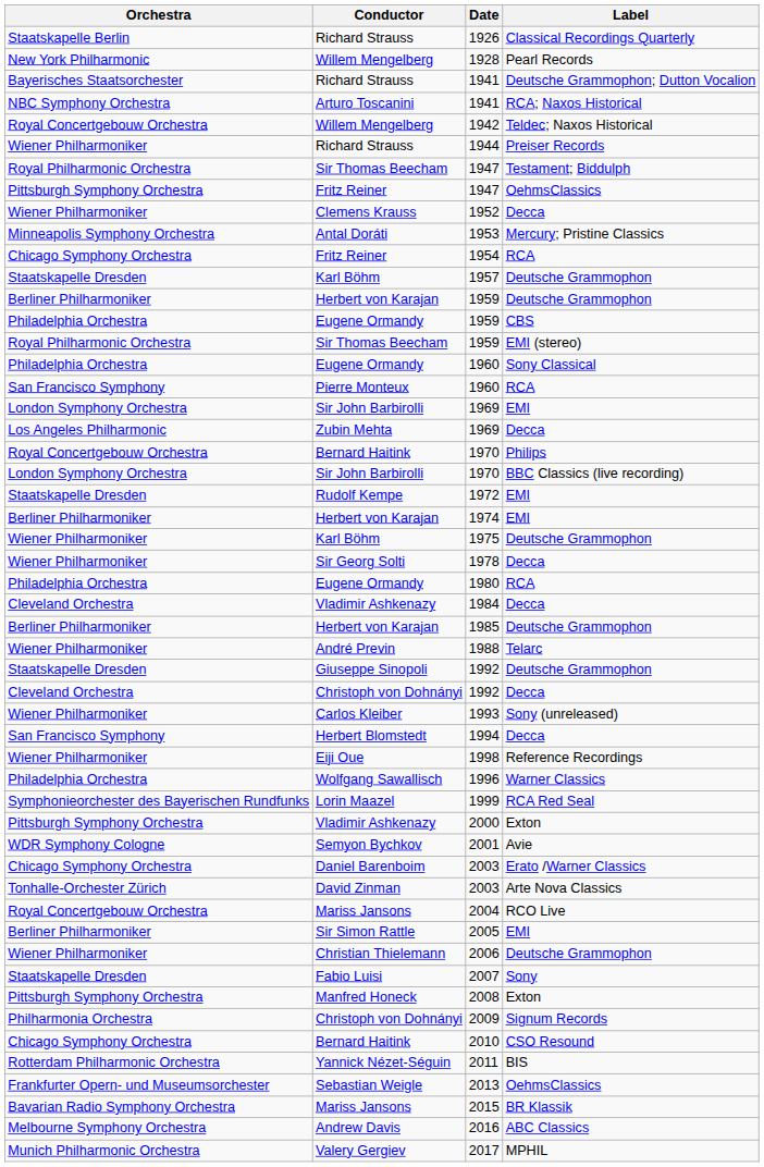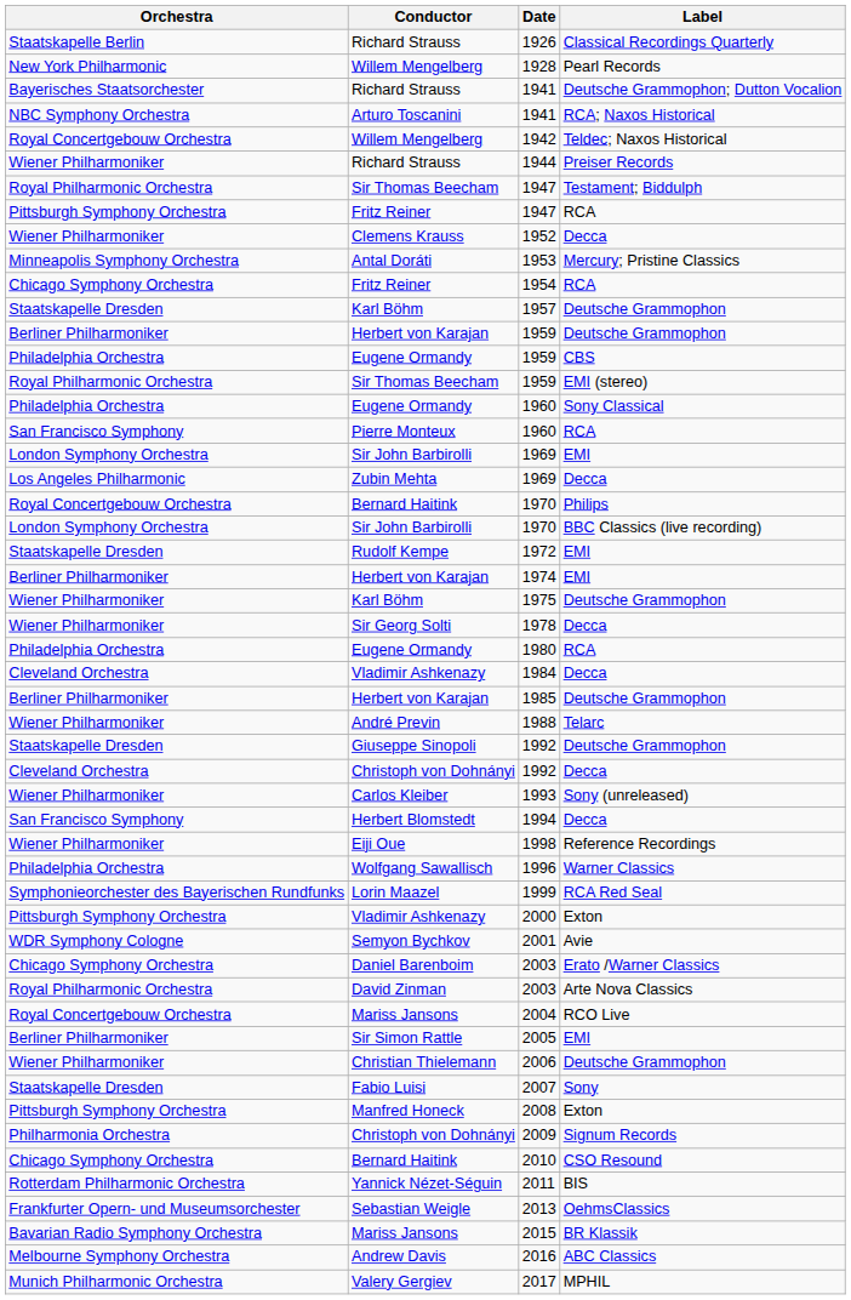Fritz Reiner / 1947 | Label: OehmsClassics -> RCA
David Zinman / 2003 | Orchestra: Tonhalle-Orchester Zürich -> Royal Philharmonic Orchestra
